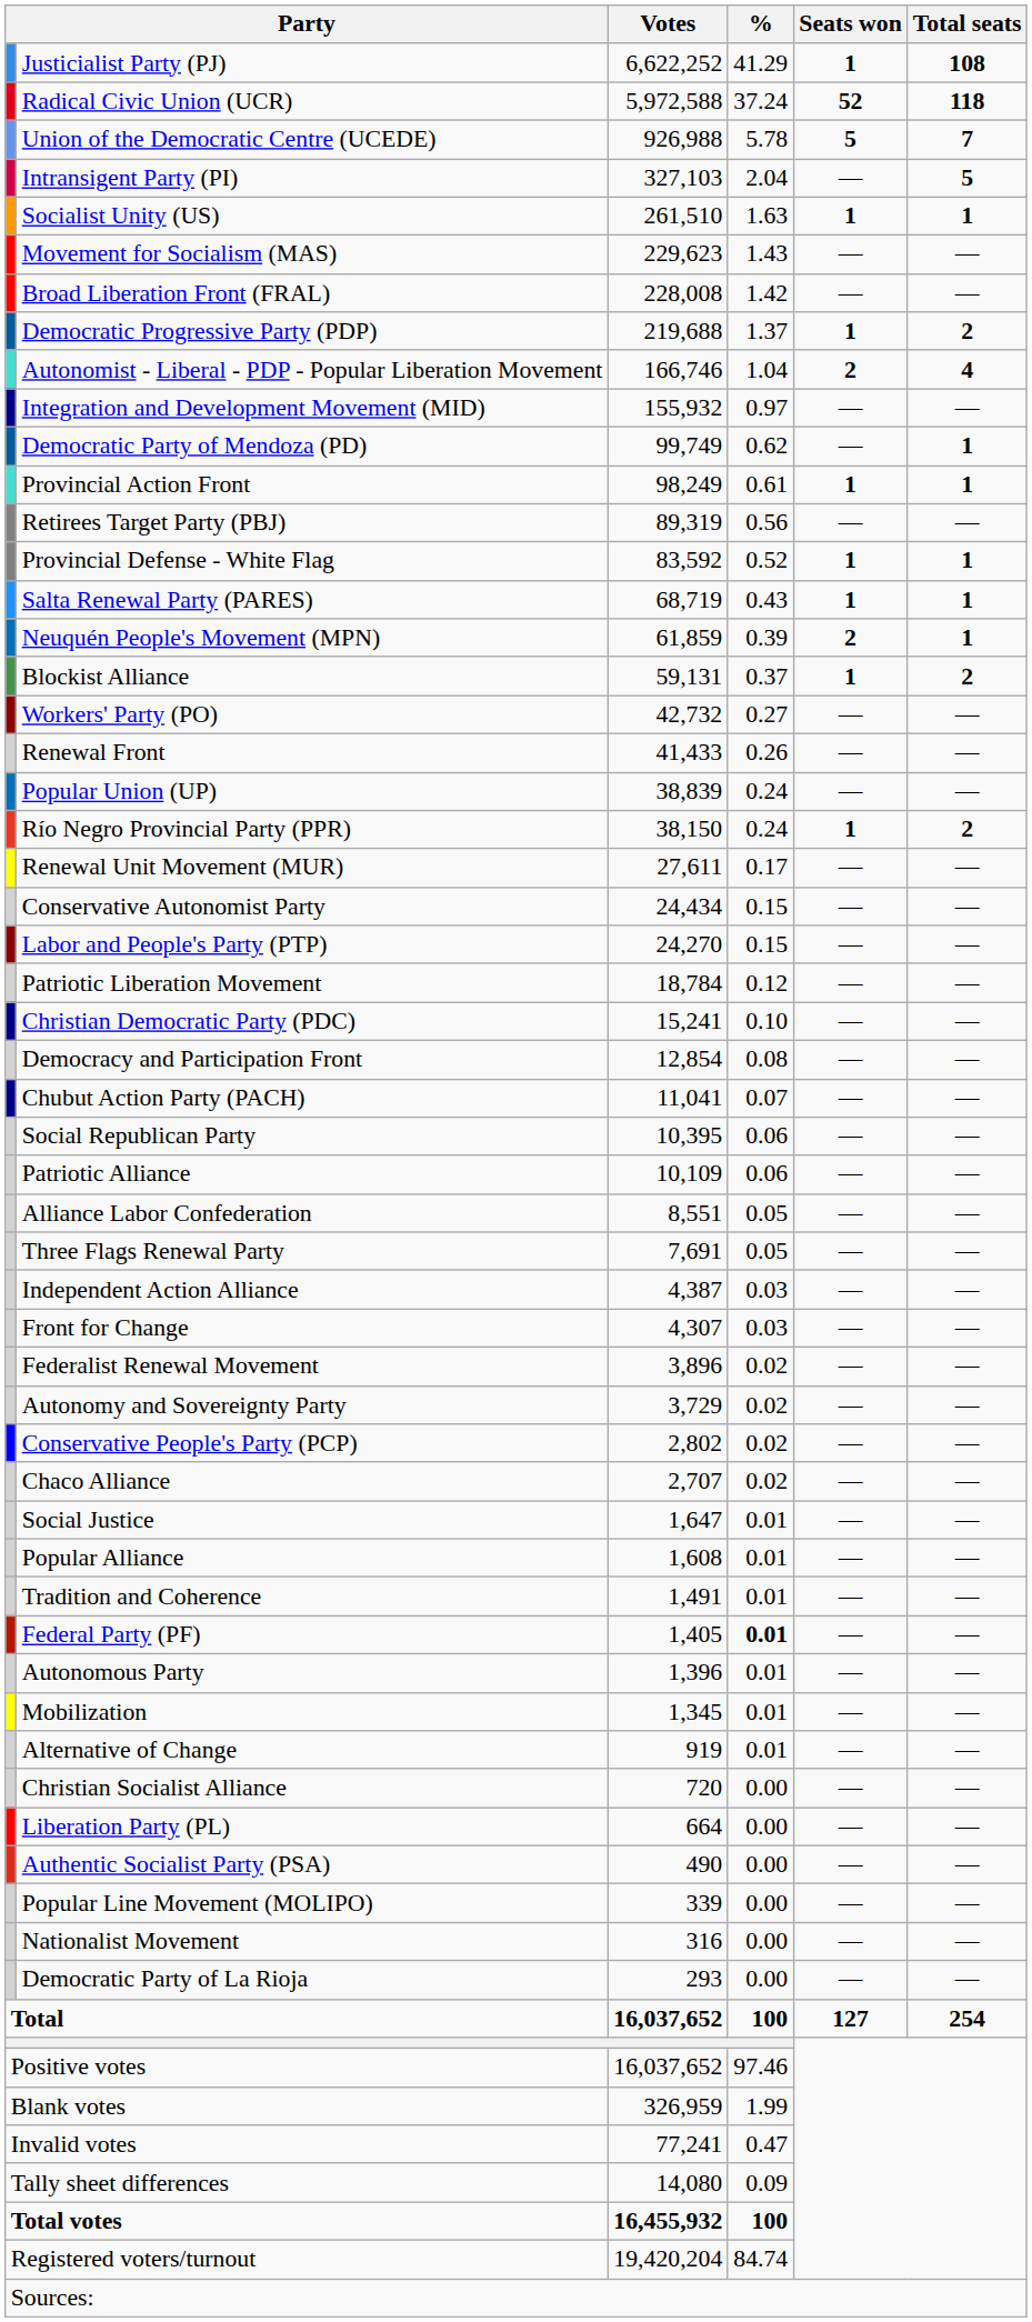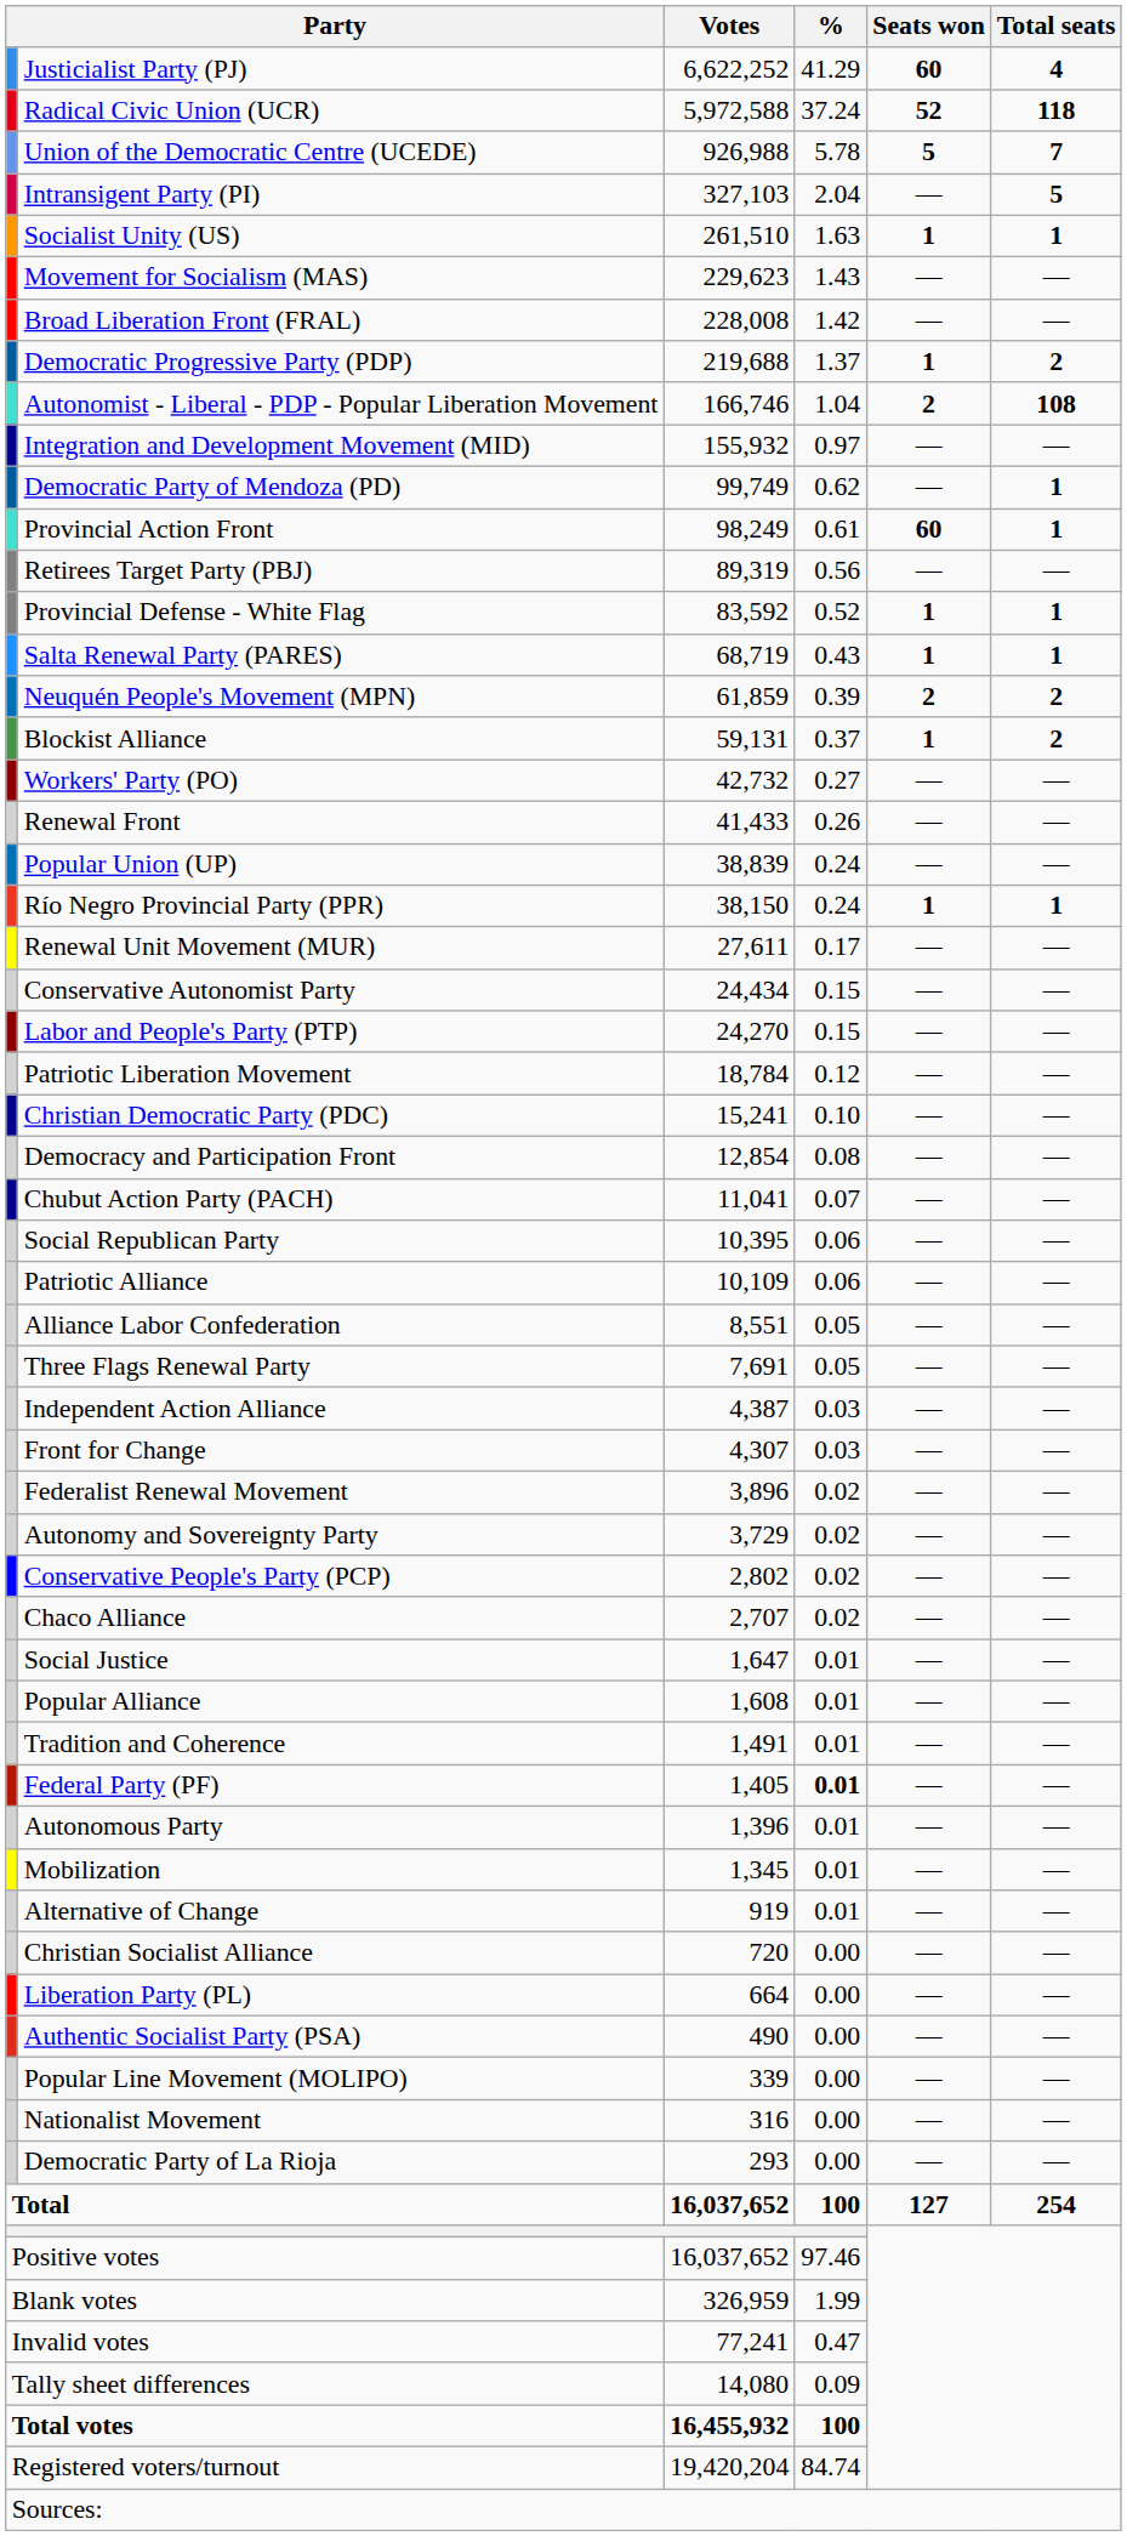Justicialist Party (PJ) | Seats won: 1 -> 60
Justicialist Party (PJ) | Total seats: 108 -> 4
Autonomist - Liberal - PDP - Popular Liberation Movement | Total seats: 4 -> 108
Provincial Action Front | Seats won: 1 -> 60
Neuquén People's Movement (MPN) | Total seats: 1 -> 2
Río Negro Provincial Party (PPR) | Total seats: 2 -> 1
